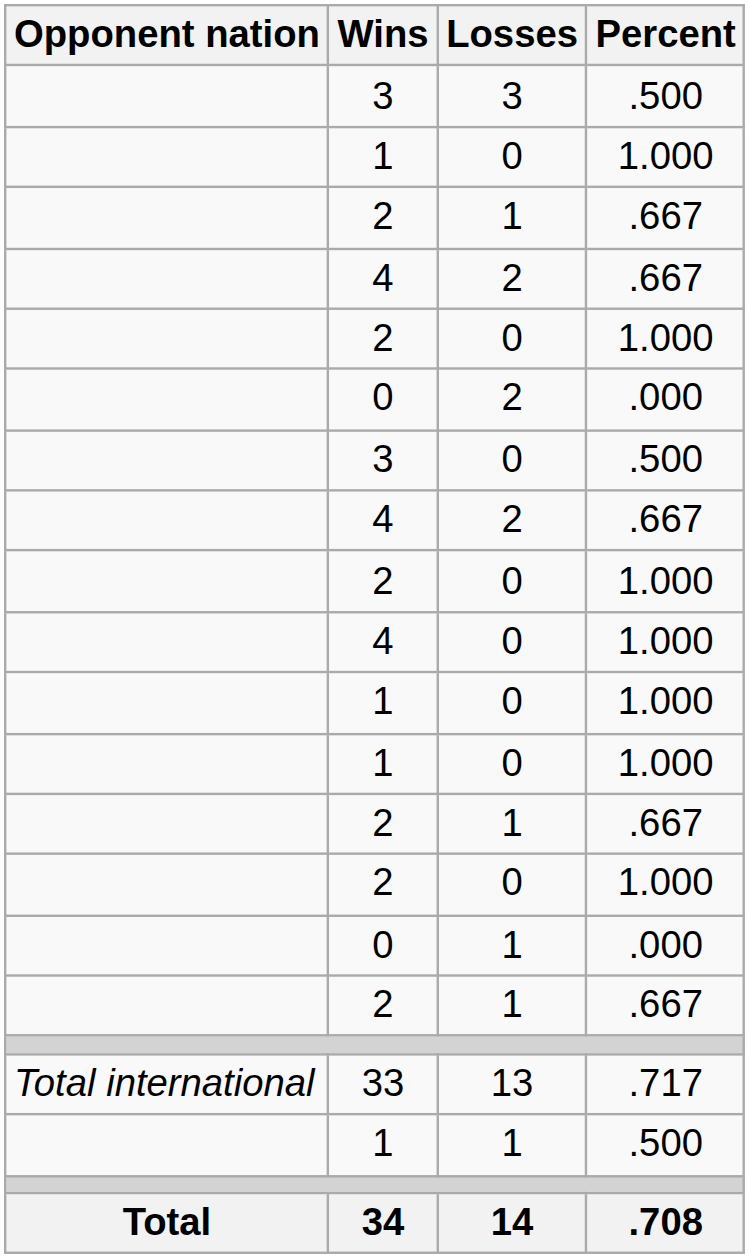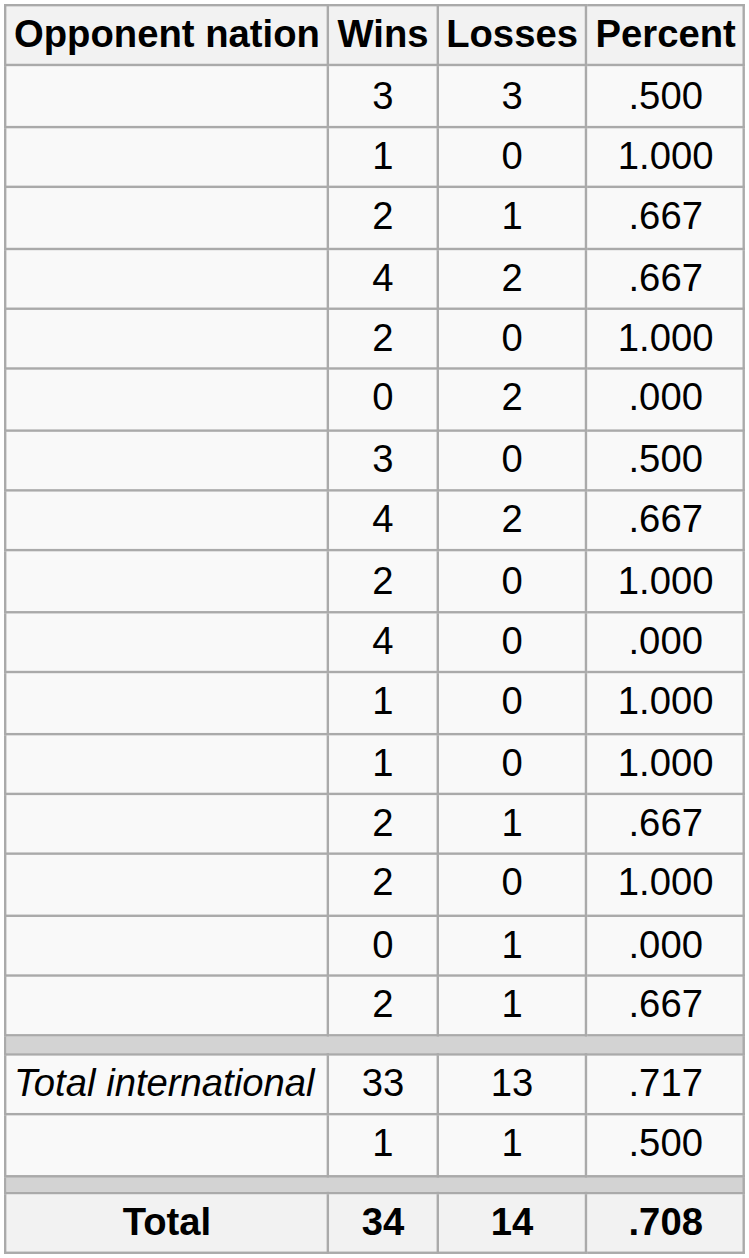4 / 0 | Percent: 1.000 -> .000
